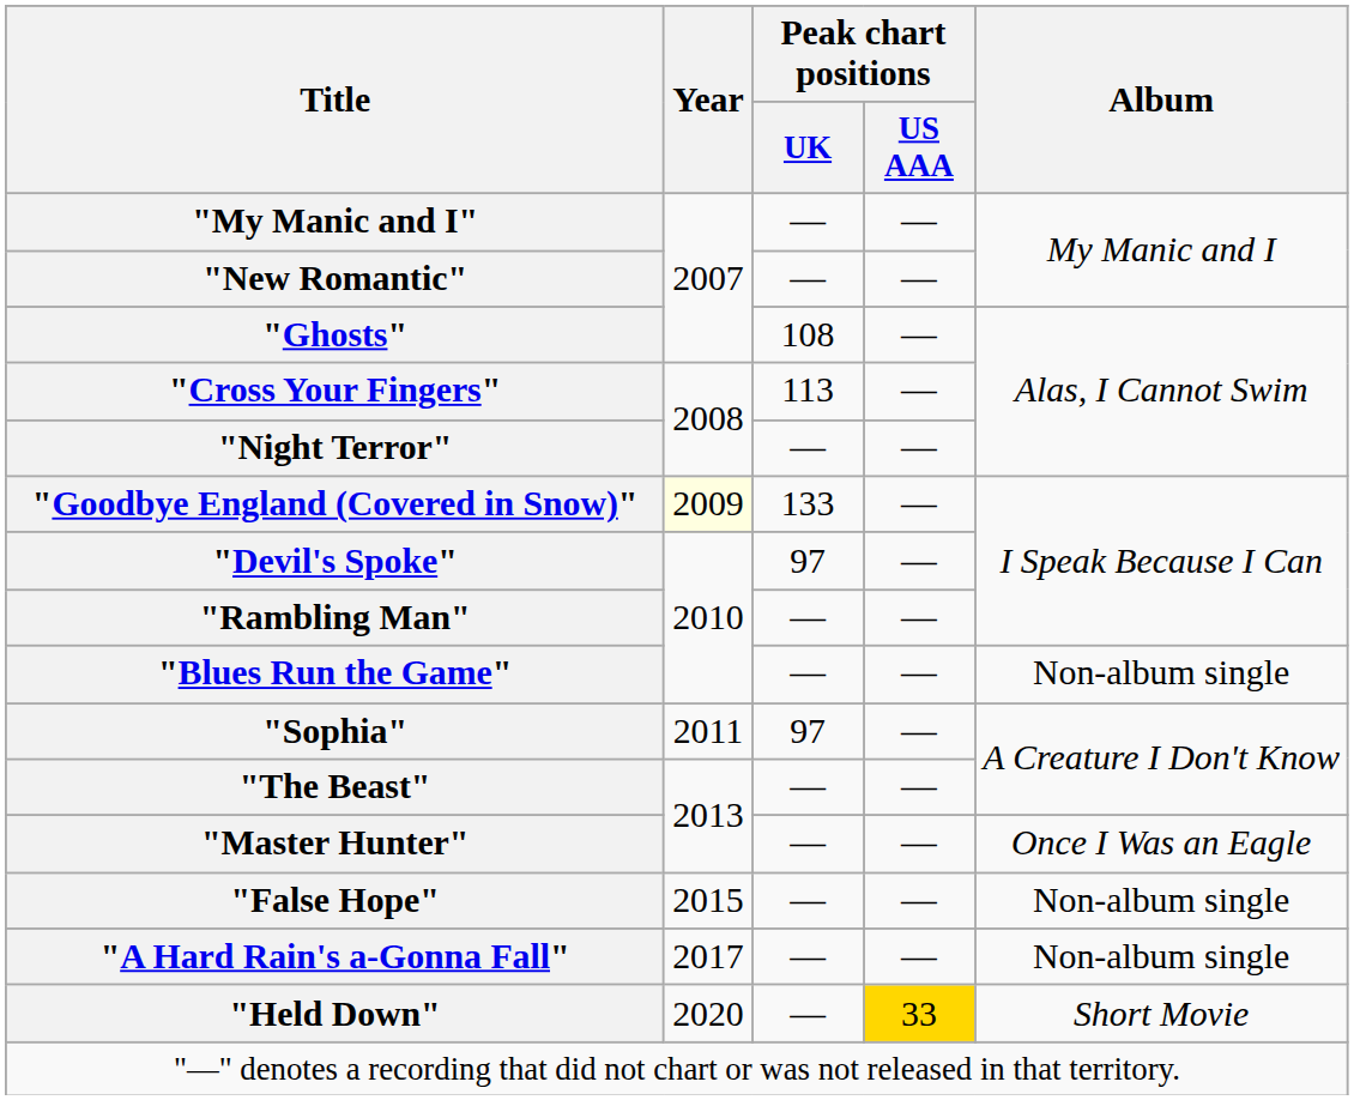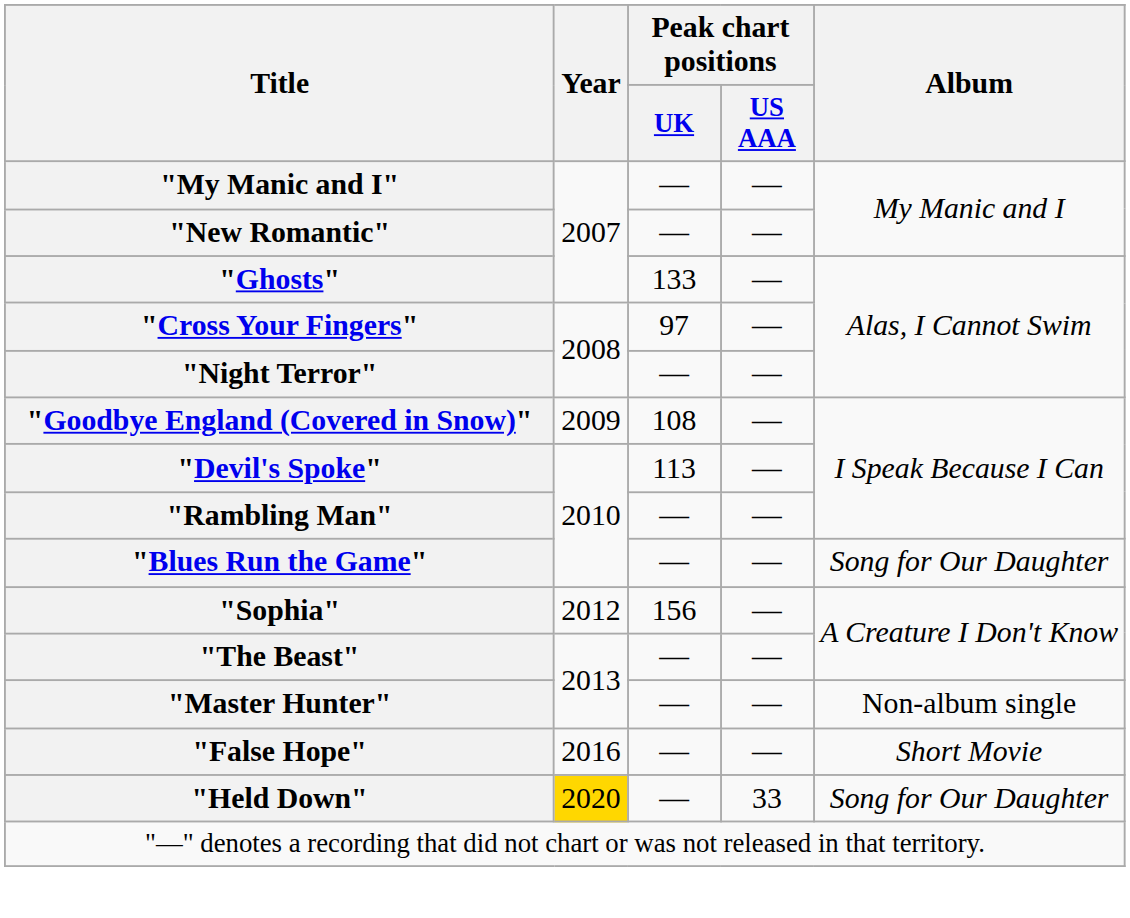"Ghosts" | Peak chart positions / UK: 108 -> 133
"Cross Your Fingers" | Peak chart positions / UK: 113 -> 97
"Goodbye England (Covered in Snow)" | Year: lightyellow background -> no background
"Goodbye England (Covered in Snow)" | Peak chart positions / UK: 133 -> 108
"Devil's Spoke" | Peak chart positions / UK: 97 -> 113
"Blues Run the Game" | Album: Non-album single -> Song for Our Daughter
"Sophia" | Year: 2011 -> 2012
"Sophia" | Peak chart positions / UK: 97 -> 156
"Master Hunter" | Album: Once I Was an Eagle -> Non-album single
"False Hope" | Year: 2015 -> 2016
"False Hope" | Album: Non-album single -> Short Movie
- row: "A Hard Rain's a-Gonna Fall" | 2017 | — | — | Non-album single
"Held Down" | Year: no background -> gold background
"Held Down" | Peak chart positions / US AAA: gold background -> no background
"Held Down" | Album: Short Movie -> Song for Our Daughter
